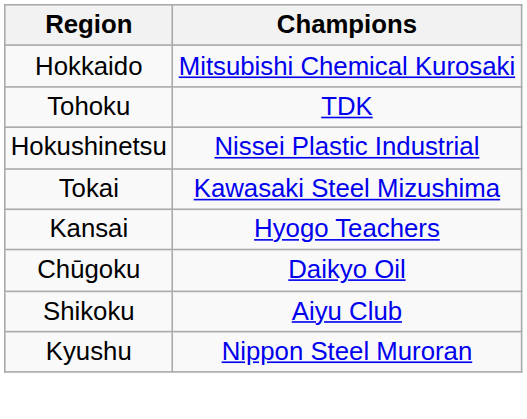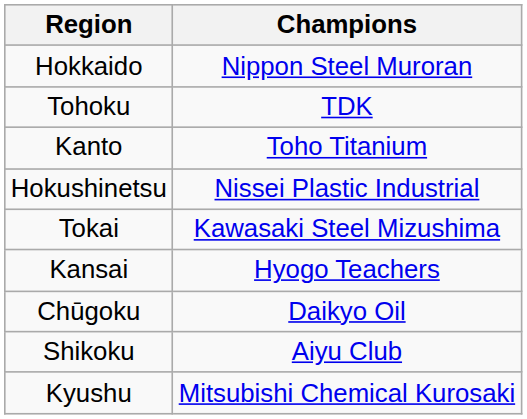Hokkaido | Champions: Mitsubishi Chemical Kurosaki -> Nippon Steel Muroran
+ row: Kanto | Toho Titanium
Kyushu | Champions: Nippon Steel Muroran -> Mitsubishi Chemical Kurosaki
